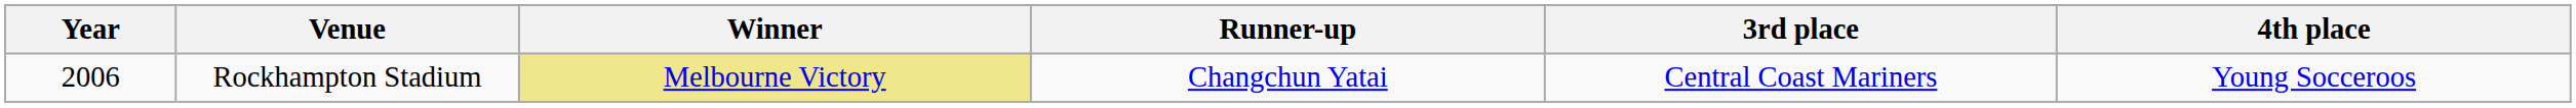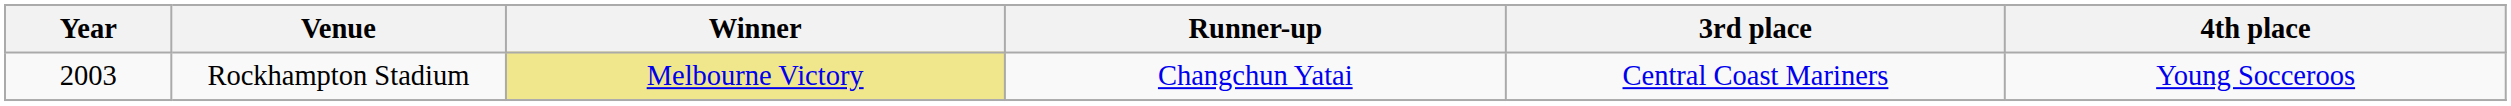Rockhampton Stadium | Year: 2006 -> 2003
